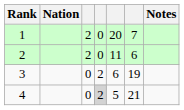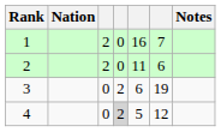1 | column 5: 20 -> 16
4 | column 6: 21 -> 12
